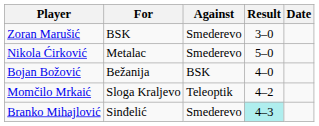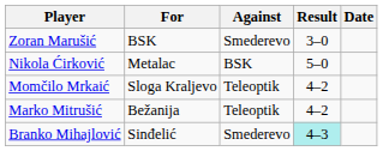Nikola Ćirković | Against: Smederevo -> BSK
- row: Bojan Božović | Bežanija | BSK | 4–0
+ row: Marko Mitrušić | Bežanija | Teleoptik | 4–2
